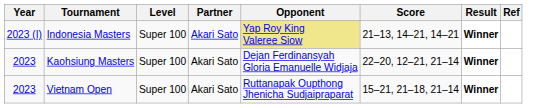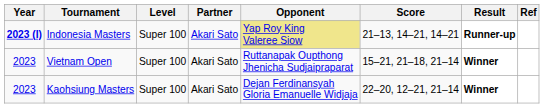Indonesia Masters | Year: normal -> bold
Indonesia Masters | Result: Winner -> Runner-up
rows swapped: Vietnam Open <-> Kaohsiung Masters
